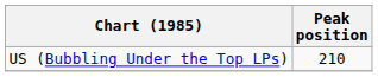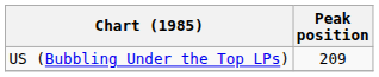US (Bubbling Under the Top LPs) | Peak position: 210 -> 209
